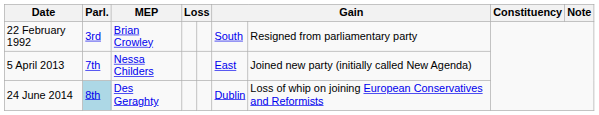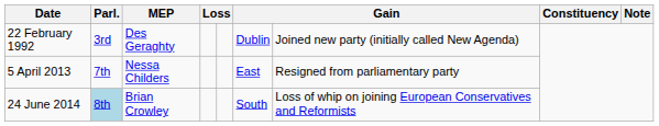22 February 1992 | MEP: Brian Crowley -> Des Geraghty
22 February 1992 | column 6: South -> Dublin
22 February 1992 | column 7: Resigned from parliamentary party -> Joined new party (initially called New Agenda)
5 April 2013 | column 7: Joined new party (initially called New Agenda) -> Resigned from parliamentary party
24 June 2014 | MEP: Des Geraghty -> Brian Crowley
24 June 2014 | column 6: Dublin -> South
